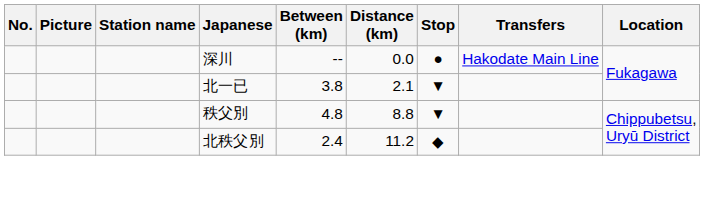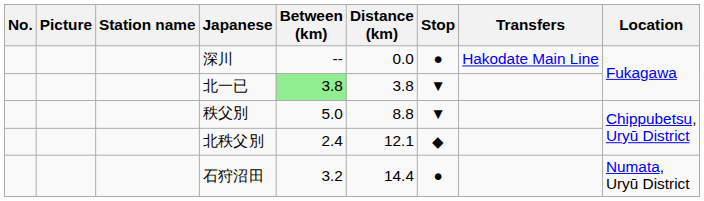北一已 | Between (km): no background -> lightgreen background
北一已 | Distance (km): 2.1 -> 3.8
秩父別 | Between (km): 4.8 -> 5.0
北秩父別 | Distance (km): 11.2 -> 12.1
+ row: 石狩沼田 | 3.2 | 14.4 | ● | Numata, Uryū District
